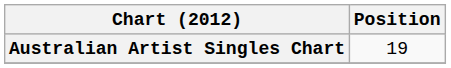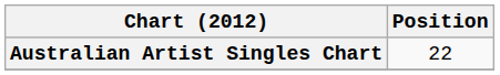Australian Artist Singles Chart | Position: 19 -> 22
